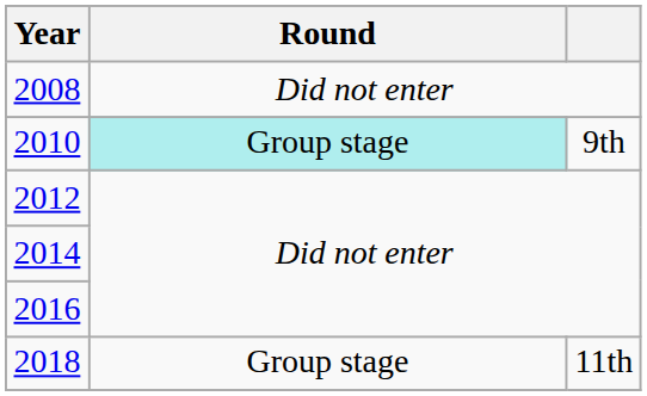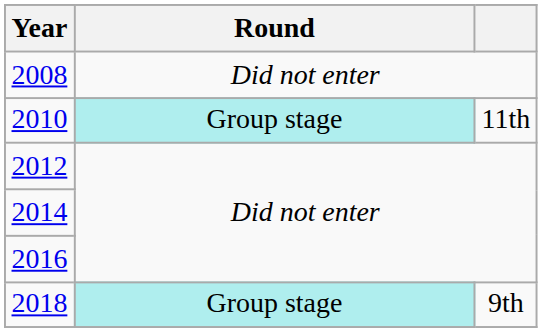2010 | column 3: 9th -> 11th
2018 | Round: no background -> paleturquoise background
2018 | column 3: 11th -> 9th
